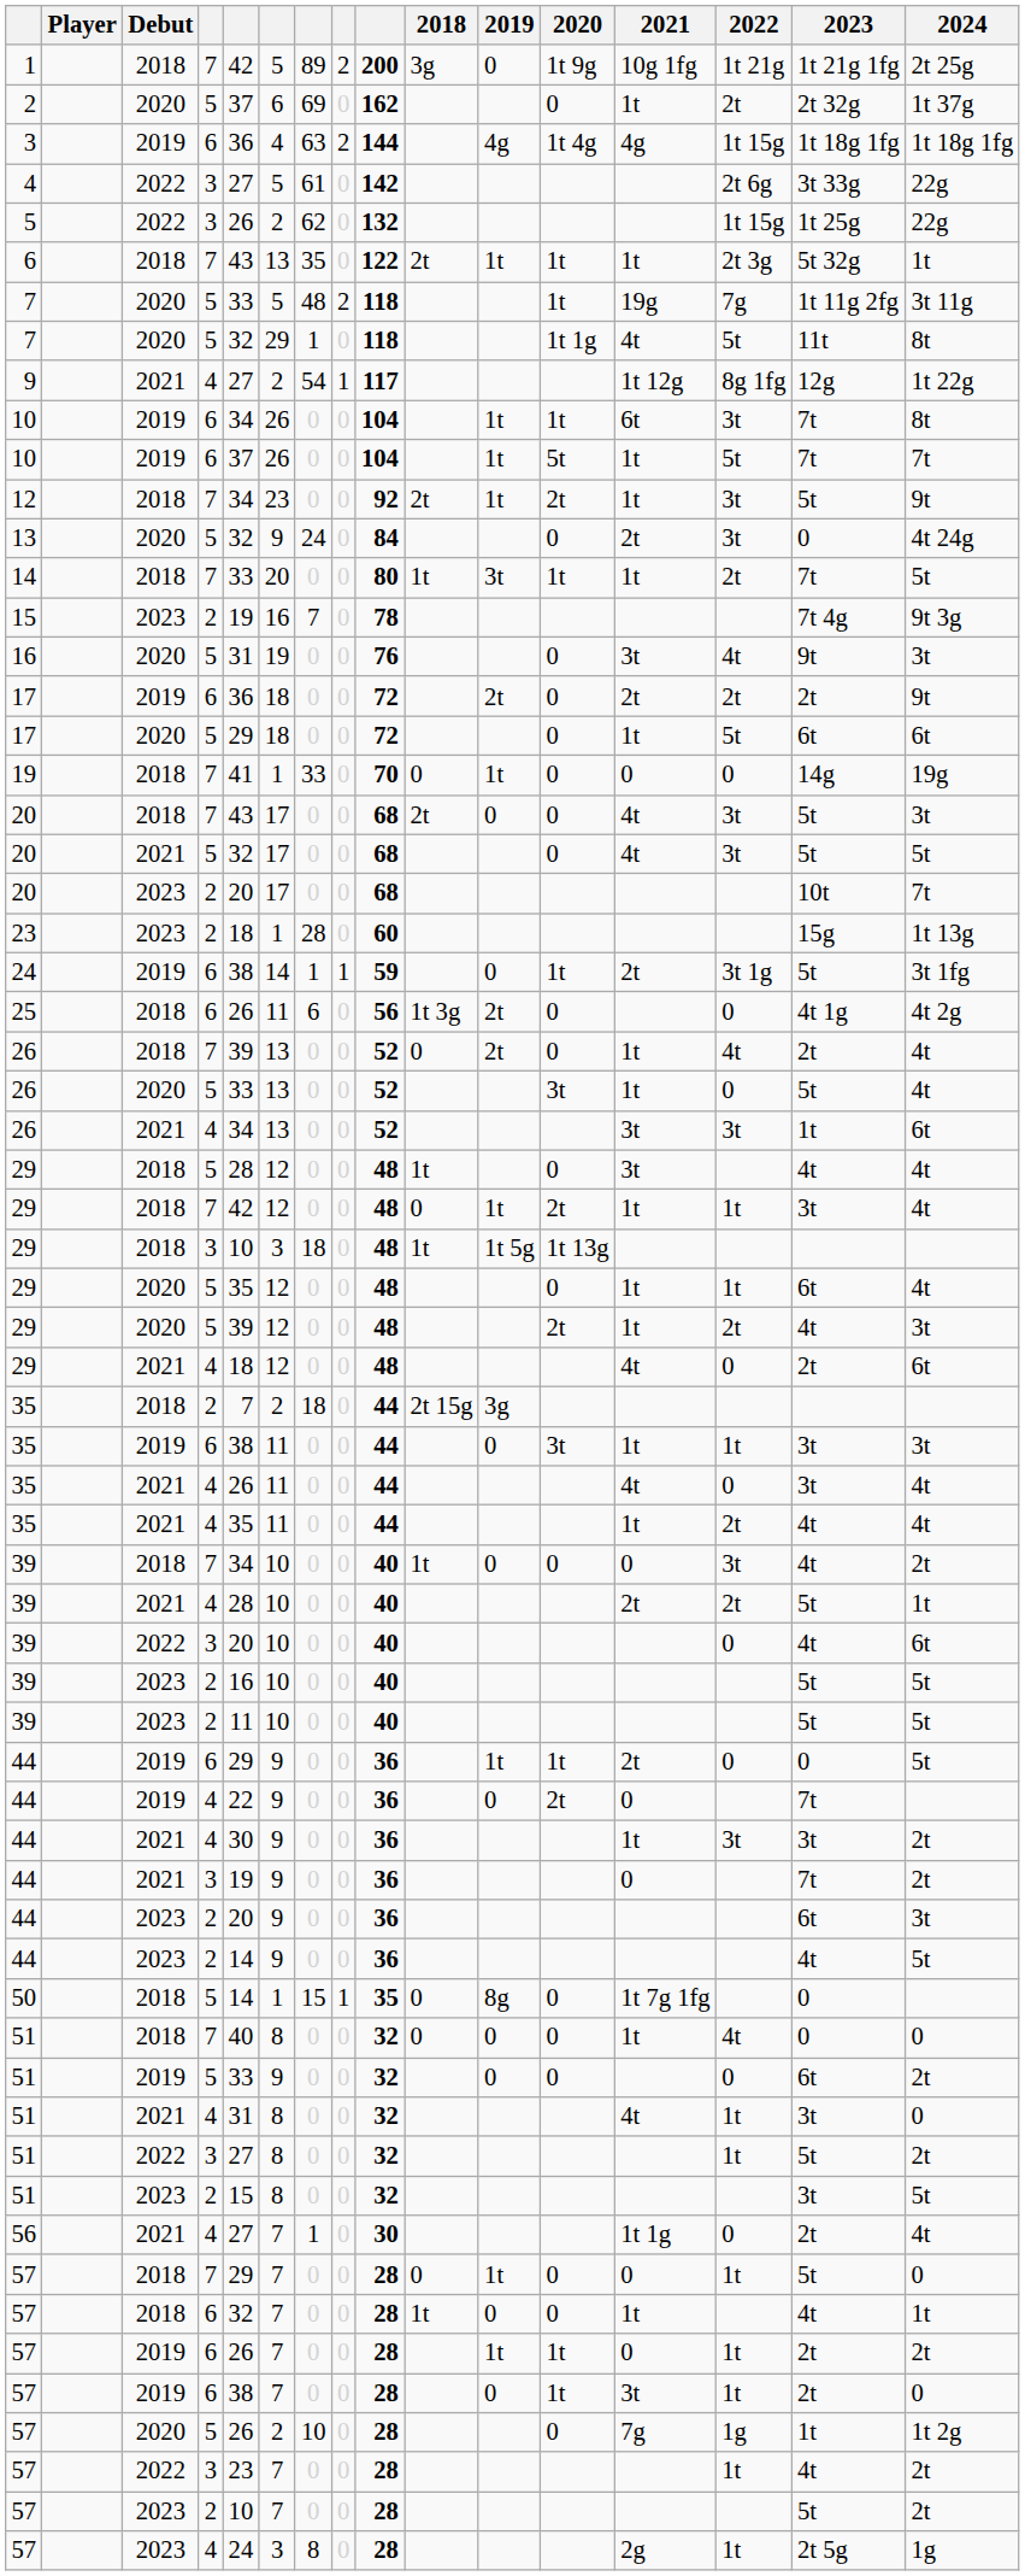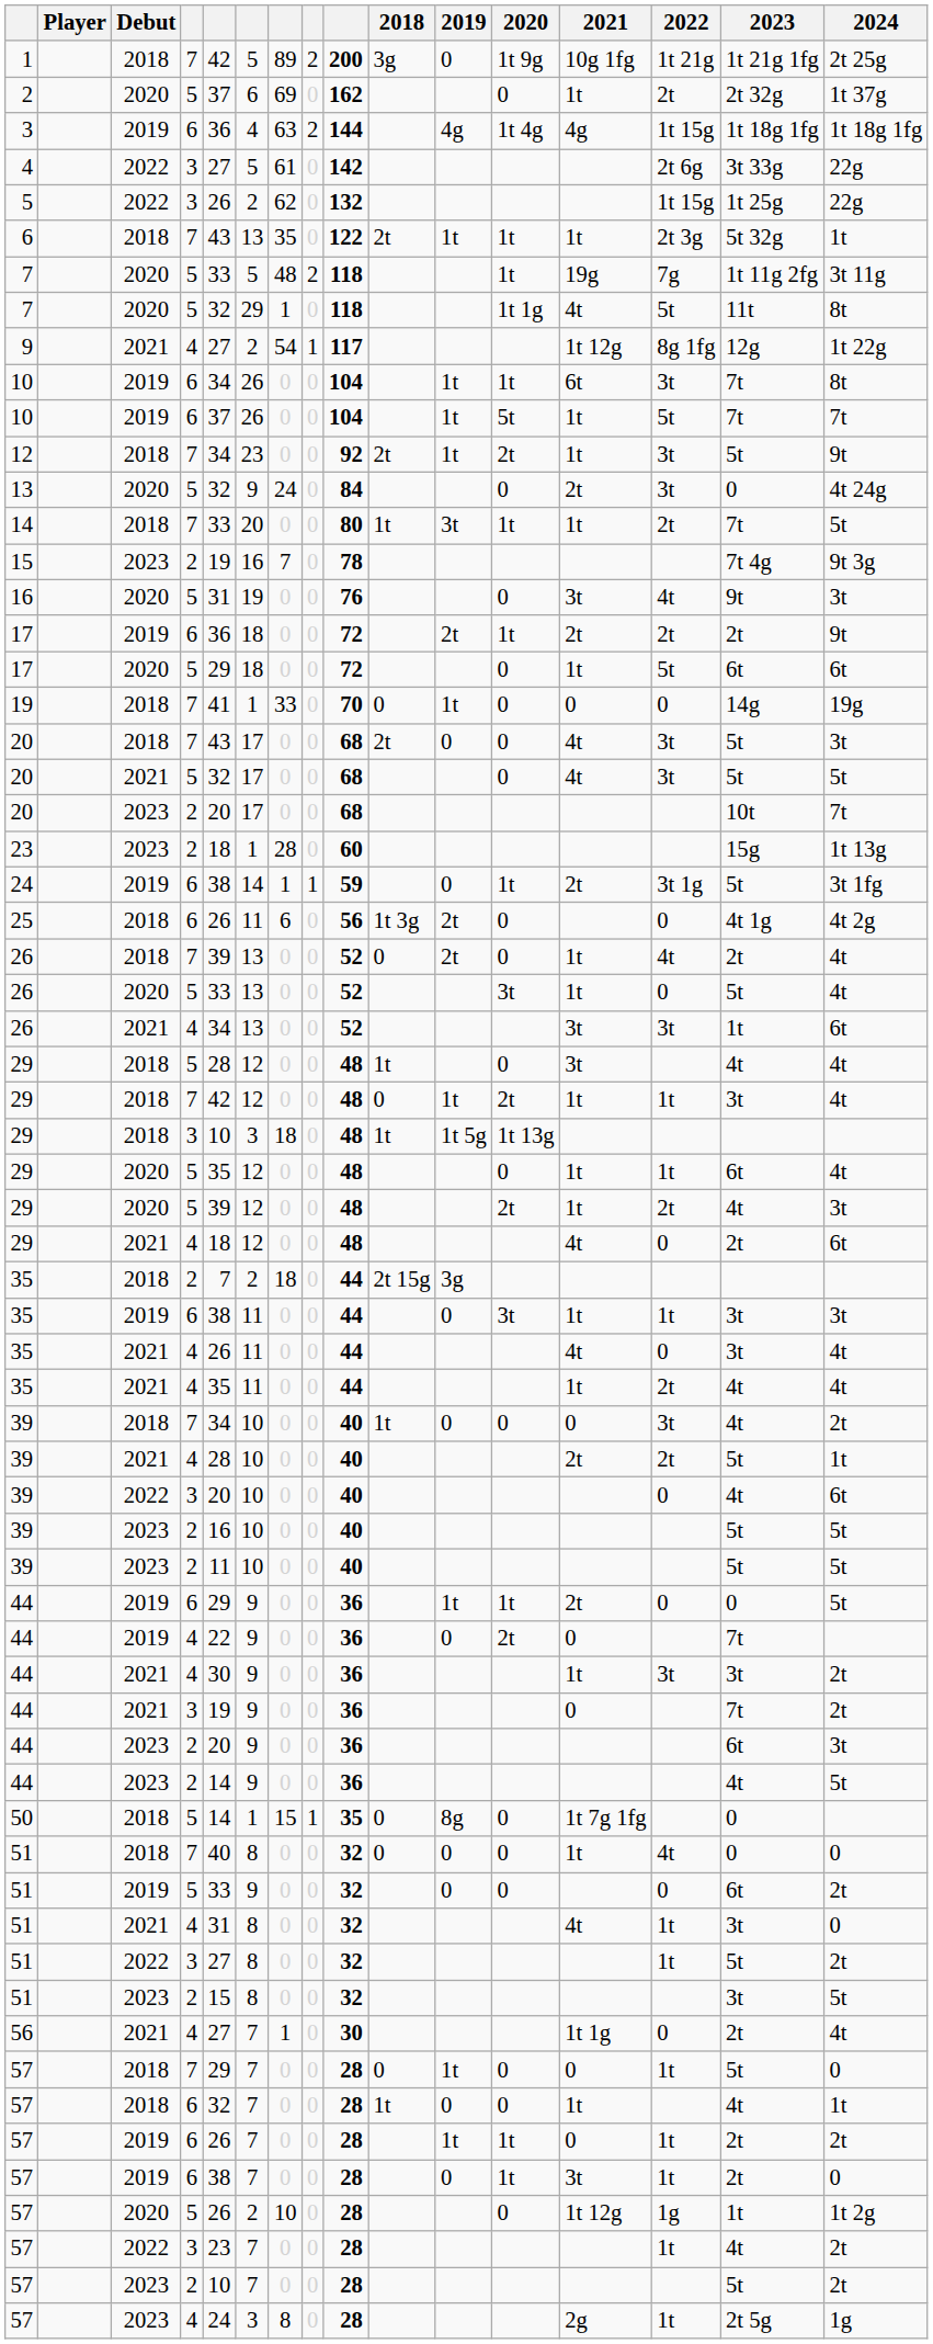17 / 6 | 2020: 0 -> 1t
57 / 5 | 2021: 7g -> 1t 12g
